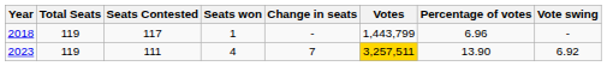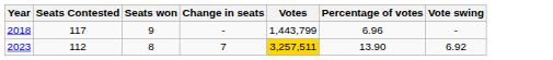- column: Total Seats | 119 | 119
2018 | Seats won: 1 -> 9
2023 | Seats Contested: 111 -> 112
2023 | Seats won: 4 -> 8
